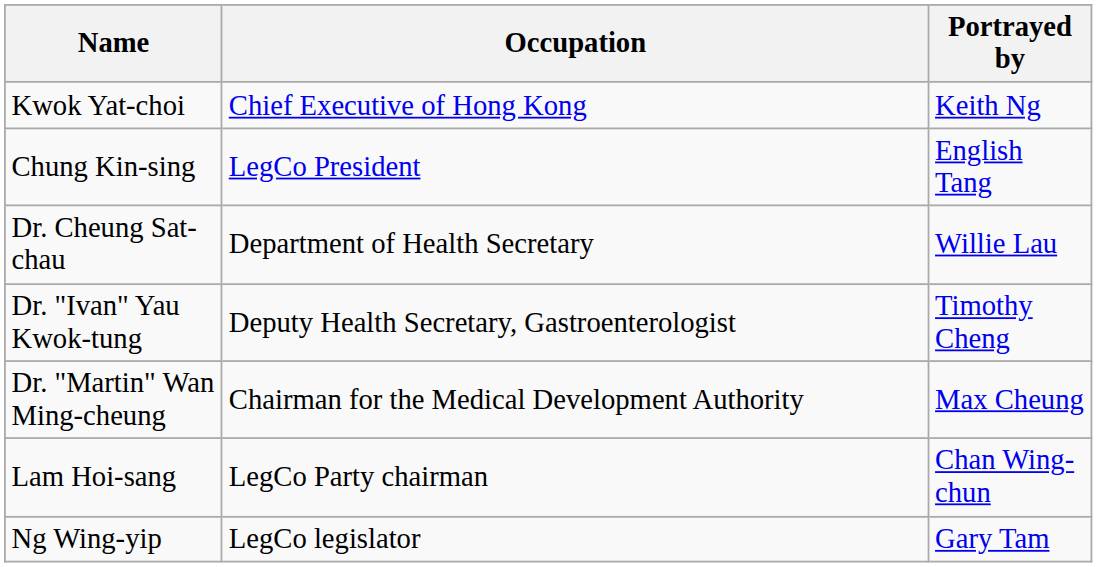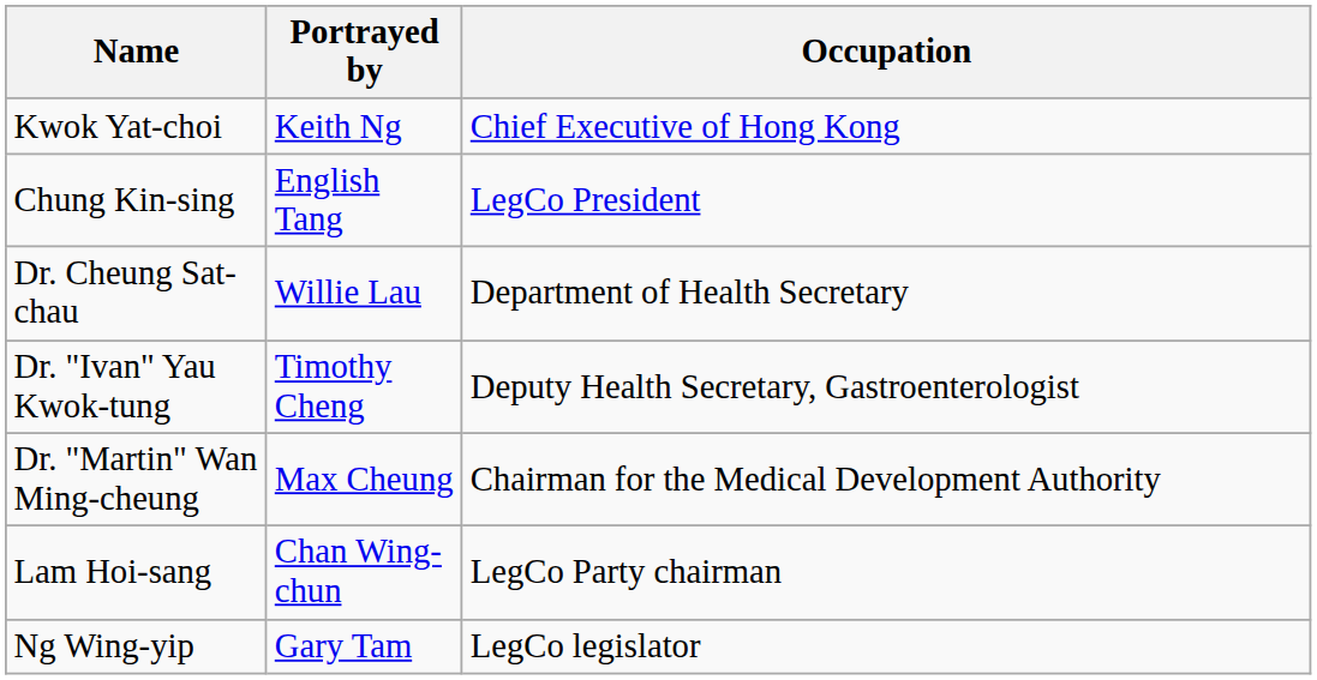columns swapped: Portrayed by <-> Occupation
